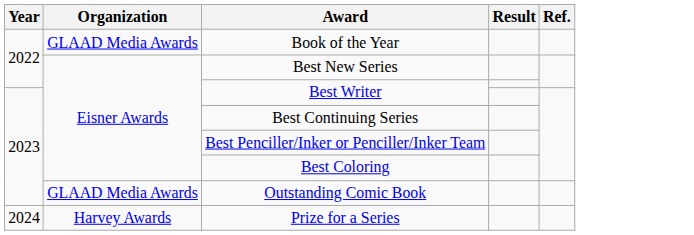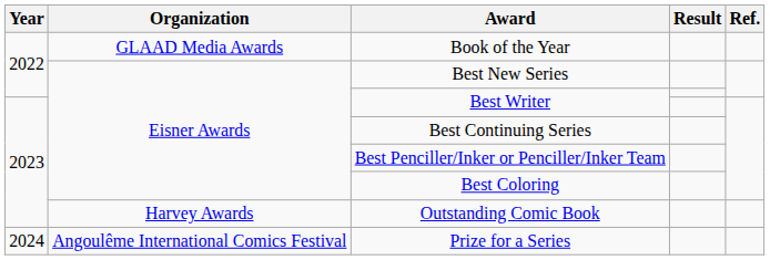Outstanding Comic Book | Organization: GLAAD Media Awards -> Harvey Awards
Prize for a Series | Organization: Harvey Awards -> Angoulême International Comics Festival
